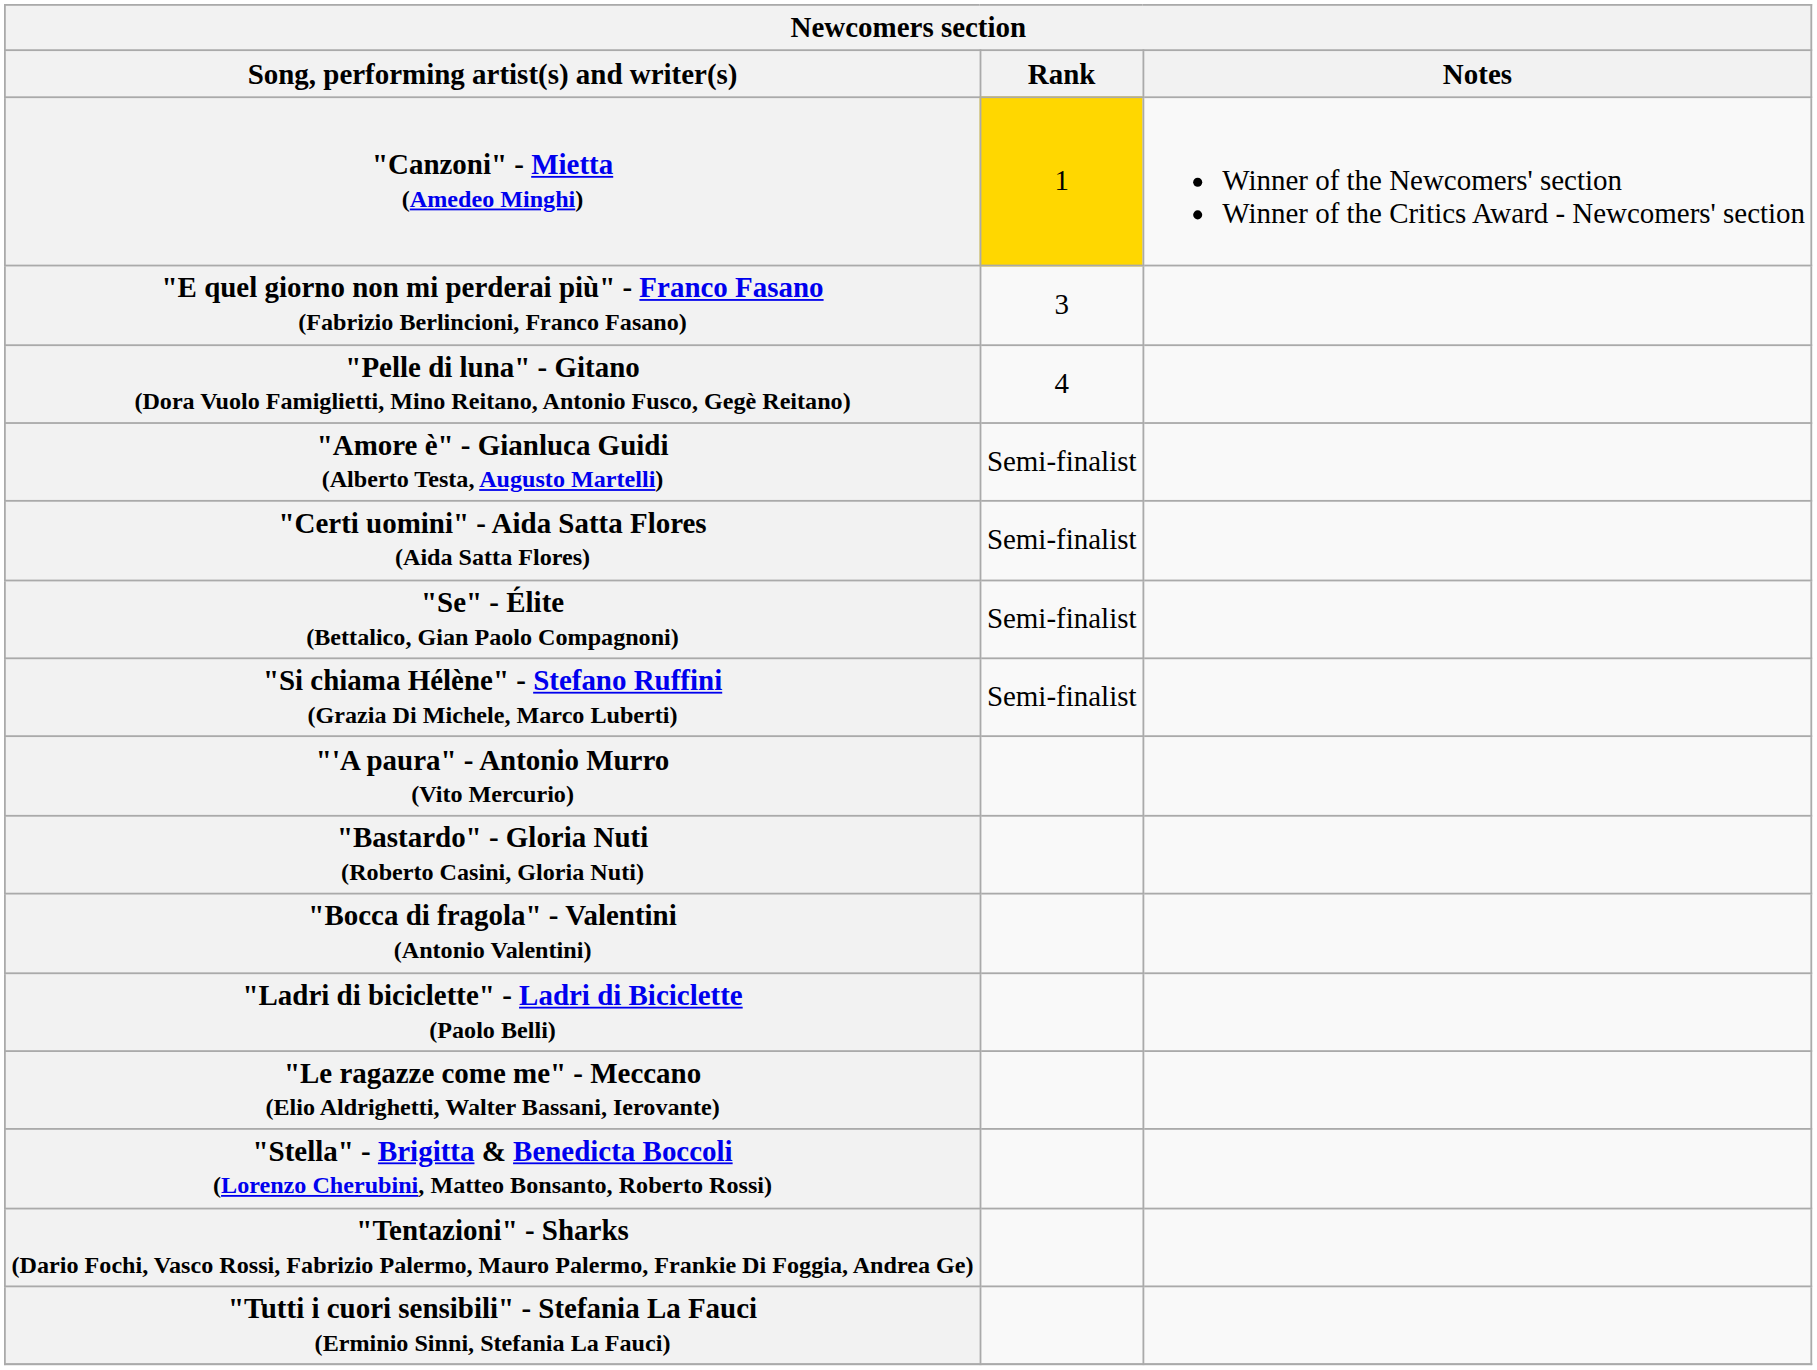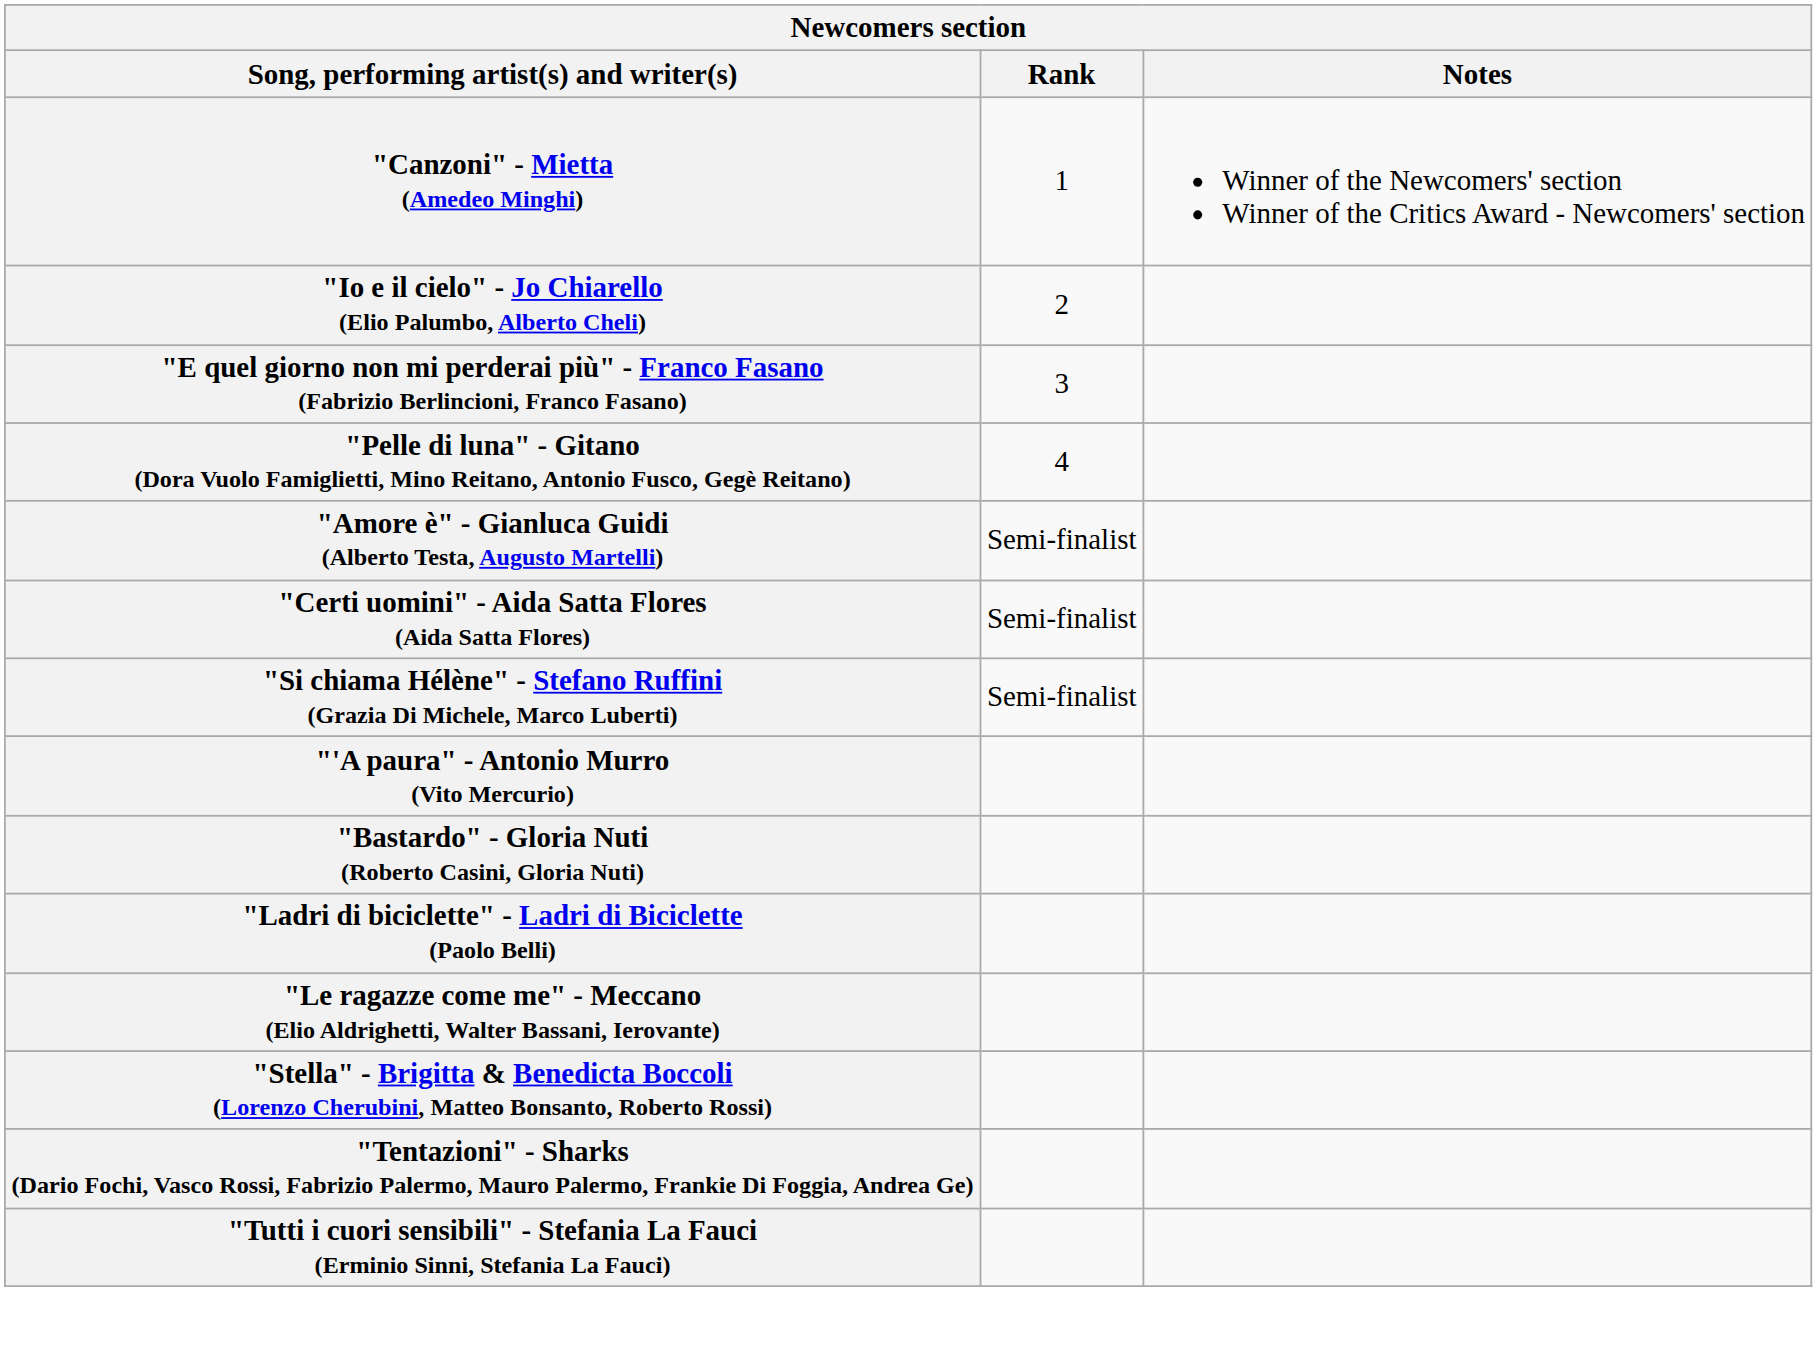"Canzoni" - Mietta (Amedeo Minghi) | Rank: gold background -> no background
+ row: "Io e il cielo" - Jo Chiarello (Elio Palumbo, Alberto Cheli) | 2
- row: "Se" - Élite (Bettalico, Gian Paolo Compagnoni) | Semi-finalist
- row: "Bocca di fragola" - Valentini (Antonio Valentini)
